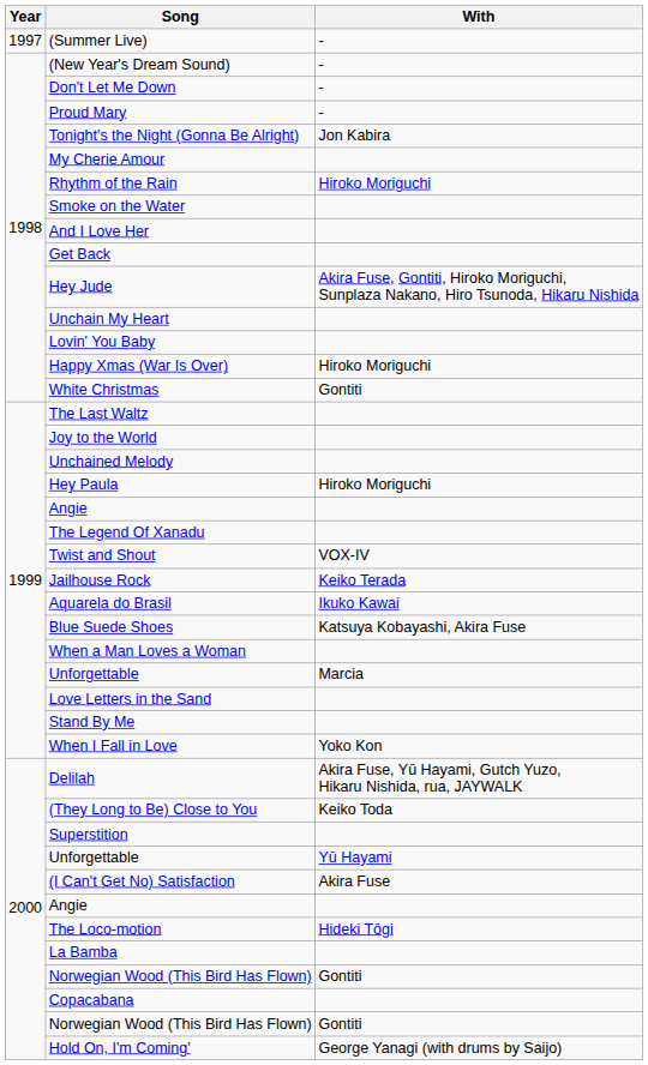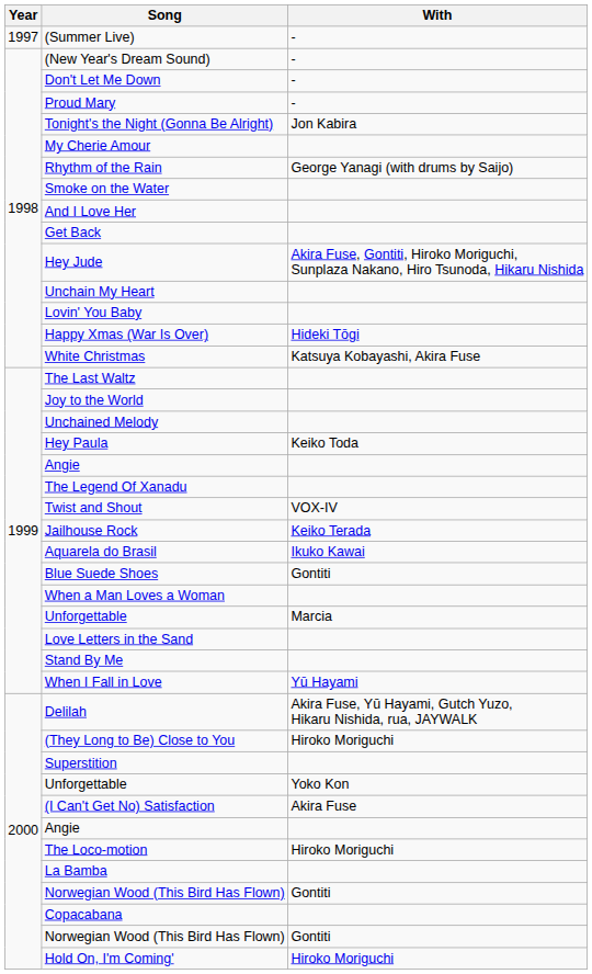Rhythm of the Rain | With: Hiroko Moriguchi -> George Yanagi (with drums by Saijo)
Happy Xmas (War Is Over) | With: Hiroko Moriguchi -> Hideki Tōgi
White Christmas | With: Gontiti -> Katsuya Kobayashi, Akira Fuse
Hey Paula | With: Hiroko Moriguchi -> Keiko Toda
Blue Suede Shoes | With: Katsuya Kobayashi, Akira Fuse -> Gontiti
When I Fall in Love | With: Yoko Kon -> Yū Hayami
(They Long to Be) Close to You | With: Keiko Toda -> Hiroko Moriguchi
2000 / Unforgettable | With: Yū Hayami -> Yoko Kon
The Loco-motion | With: Hideki Tōgi -> Hiroko Moriguchi
Hold On, I'm Coming' | With: George Yanagi (with drums by Saijo) -> Hiroko Moriguchi
